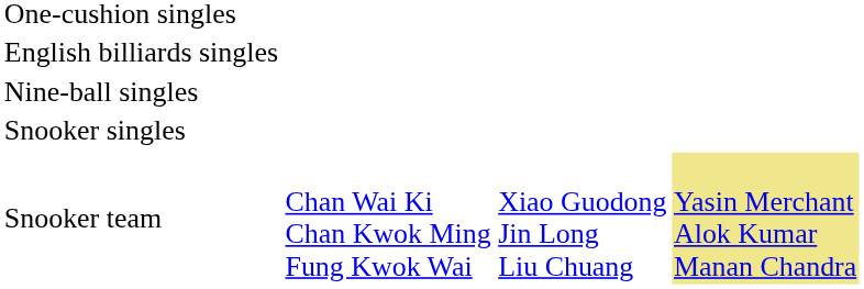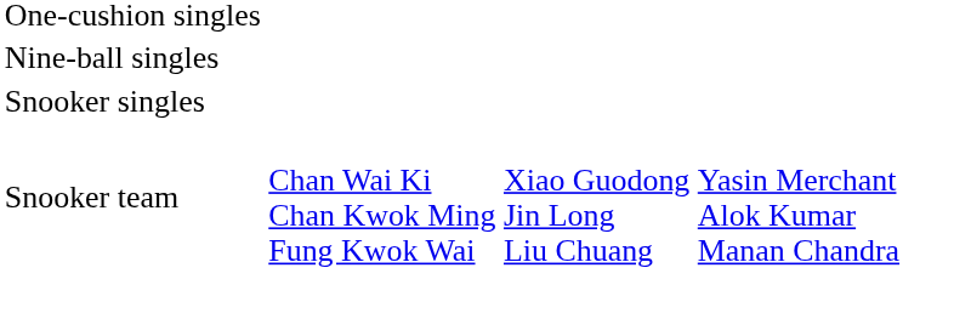- row: English billiards singles
Snooker team | column 4: khaki background -> no background
